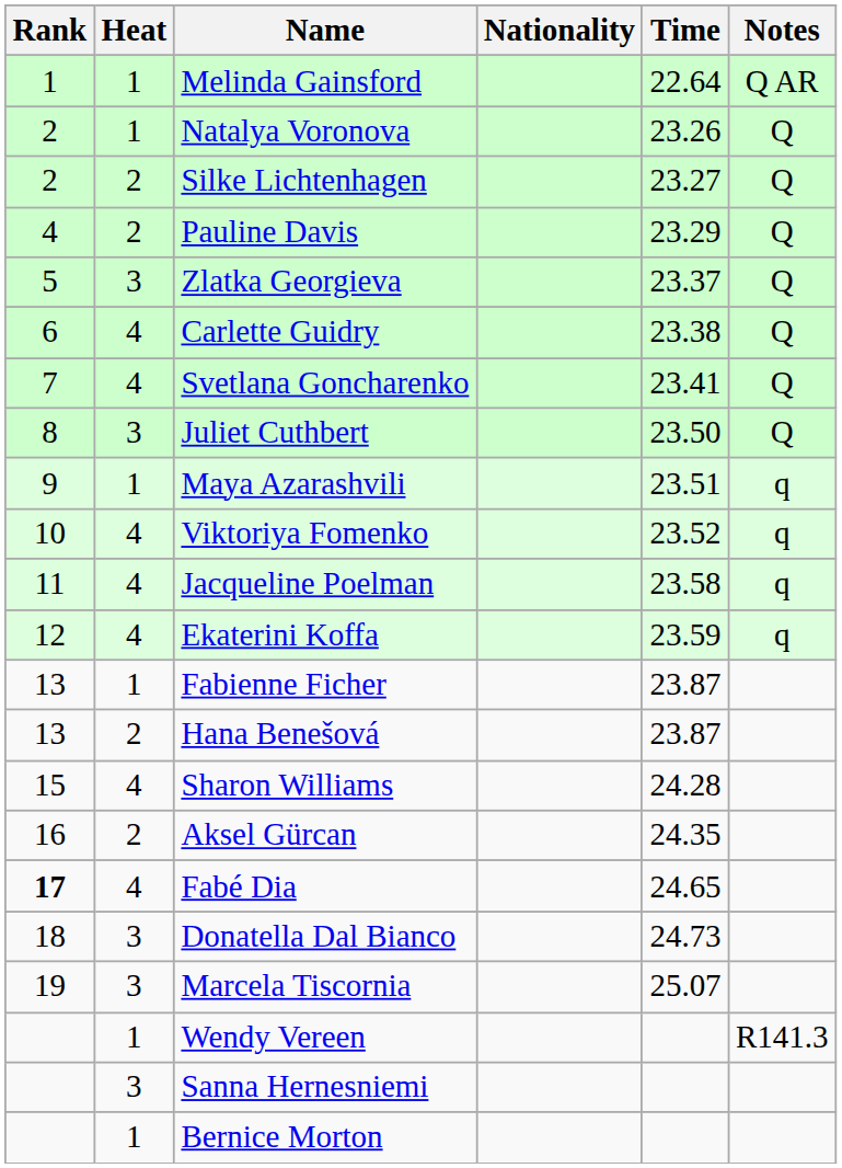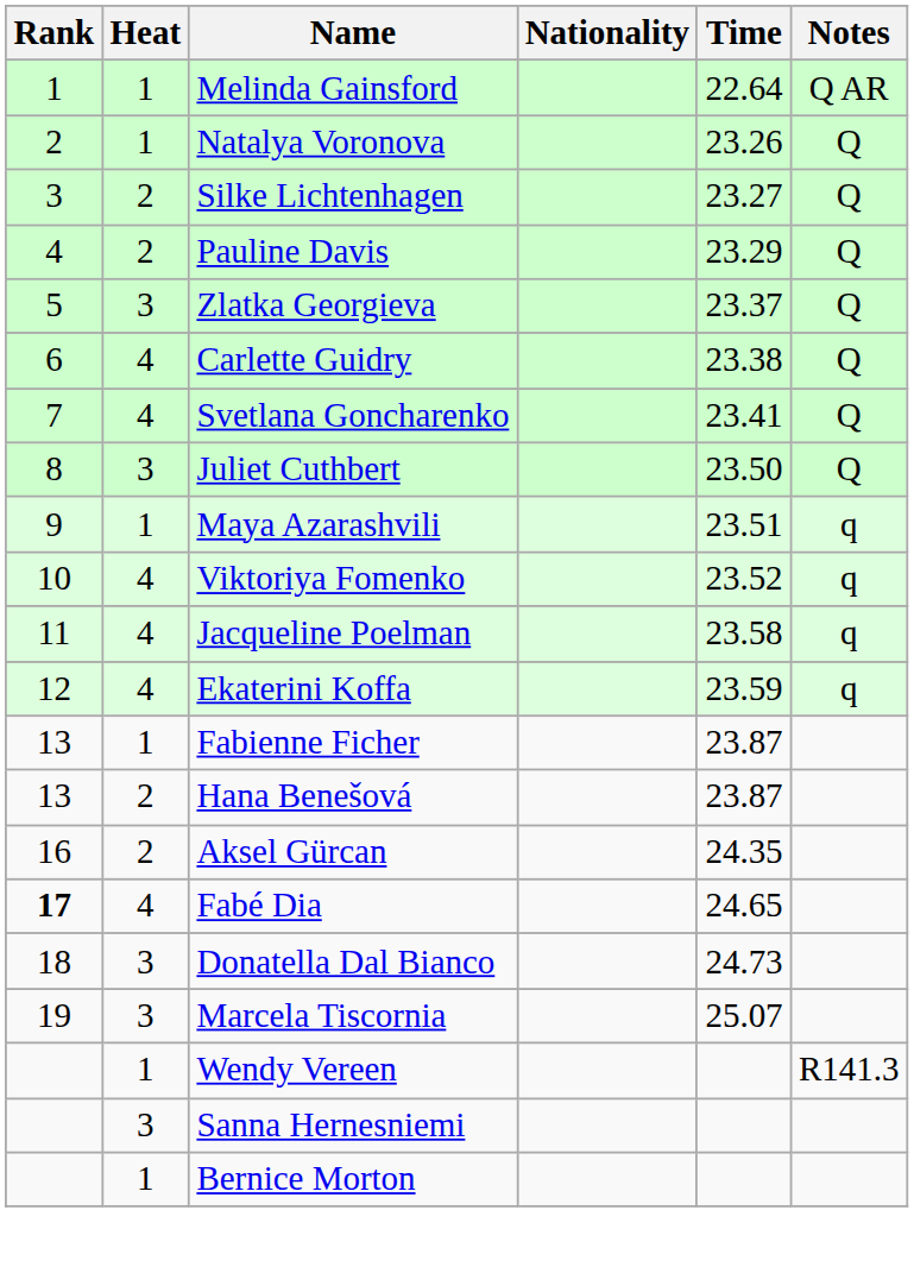Silke Lichtenhagen | Rank: 2 -> 3
- row: 15 | 4 | Sharon Williams | 24.28
